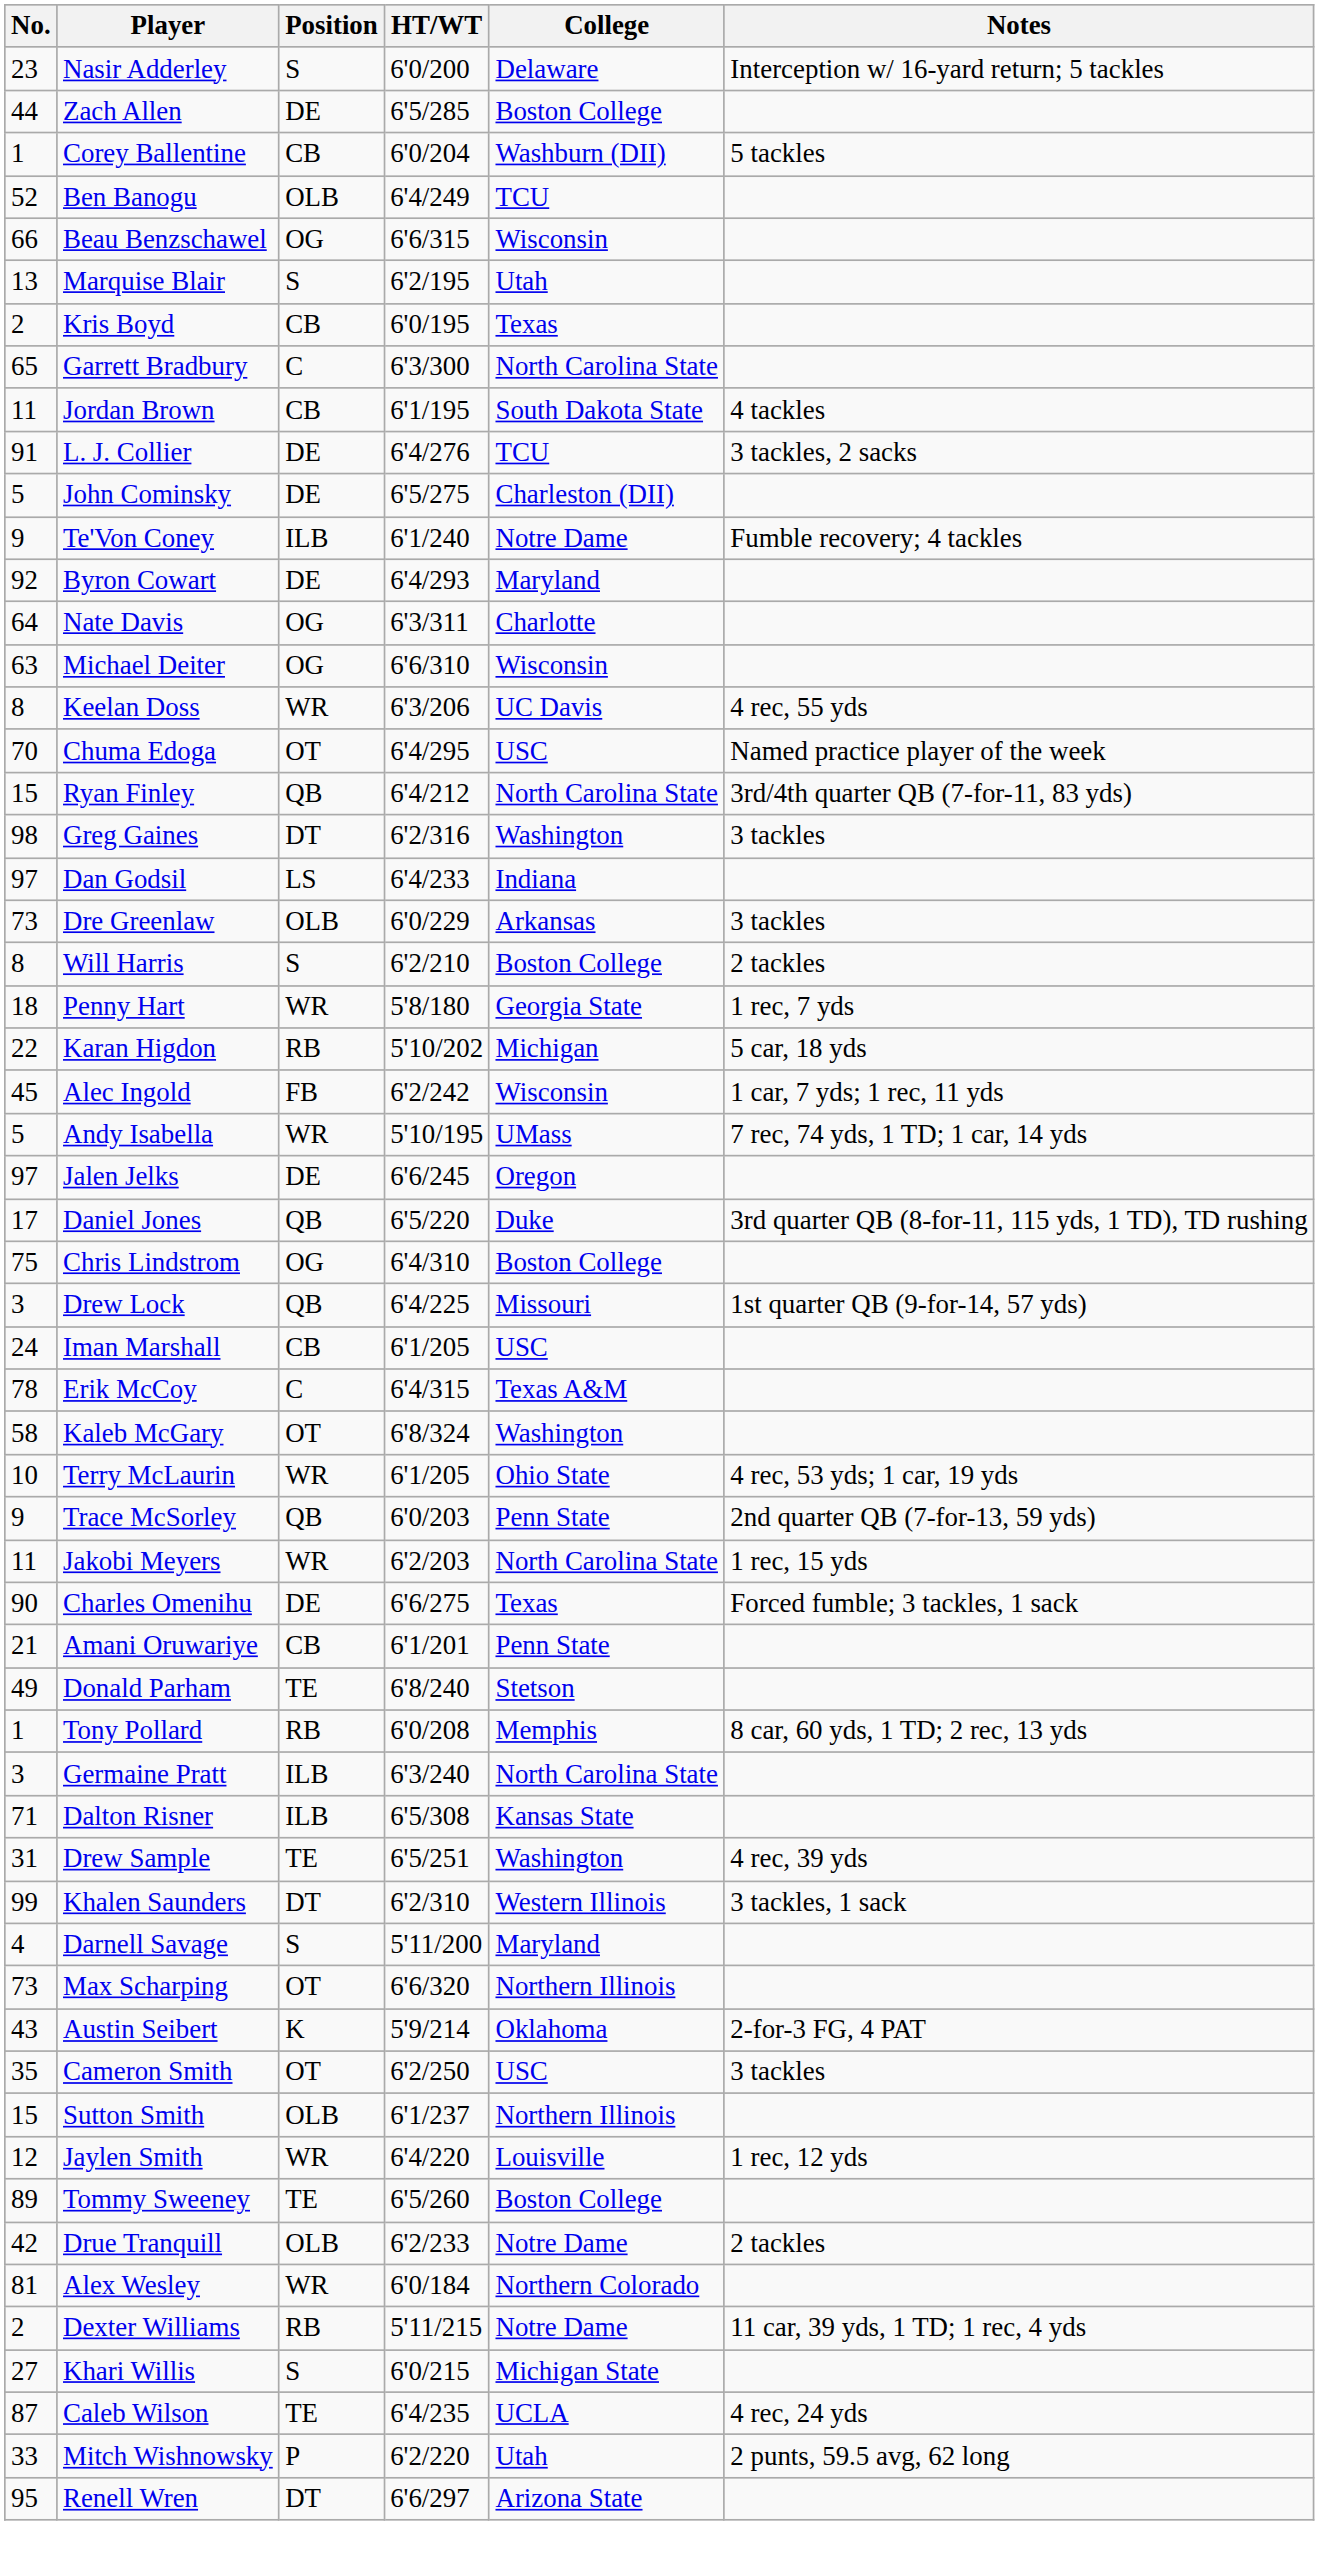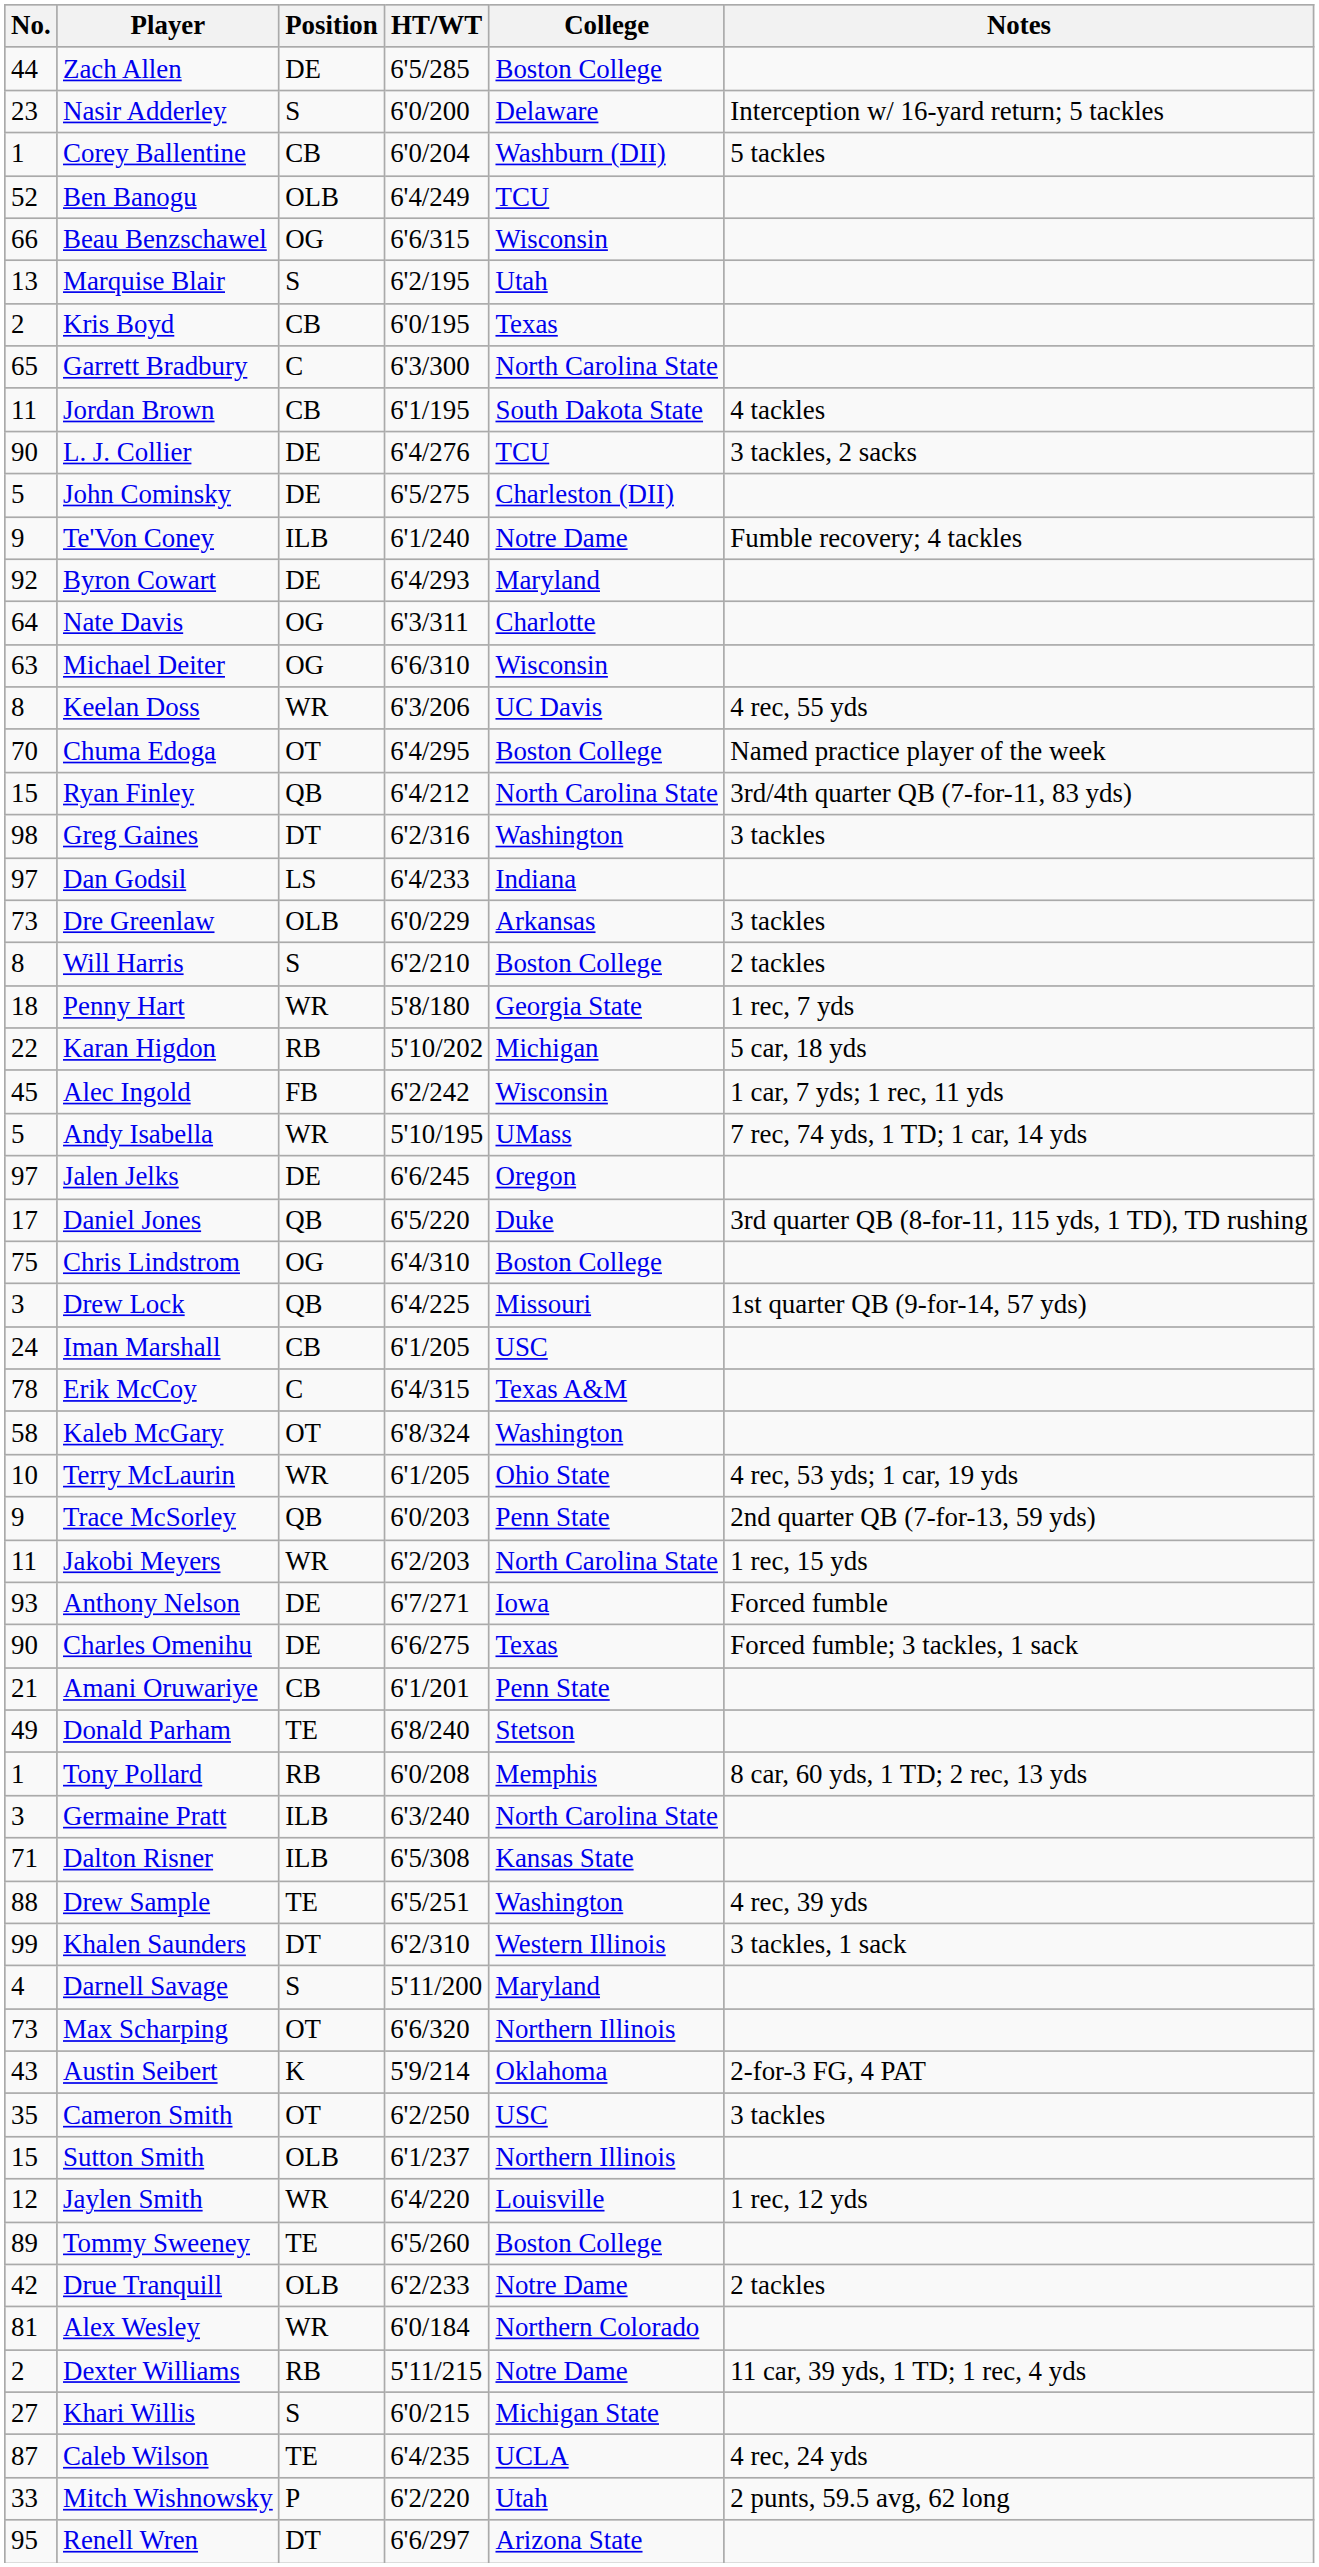rows swapped: Nasir Adderley <-> Zach Allen
L. J. Collier | No.: 91 -> 90
Chuma Edoga | College: USC -> Boston College
+ row: 93 | Anthony Nelson | DE | 6'7/271 | Iowa | Forced fumble
Drew Sample | No.: 31 -> 88
